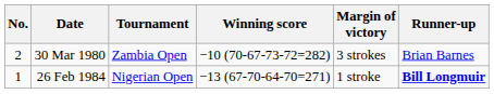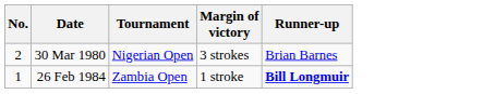- column: Winning score | −10 (70-67-73-72=282) | −13 (67-70-64-70=271)
30 Mar 1980 | Tournament: Zambia Open -> Nigerian Open
26 Feb 1984 | Tournament: Nigerian Open -> Zambia Open
